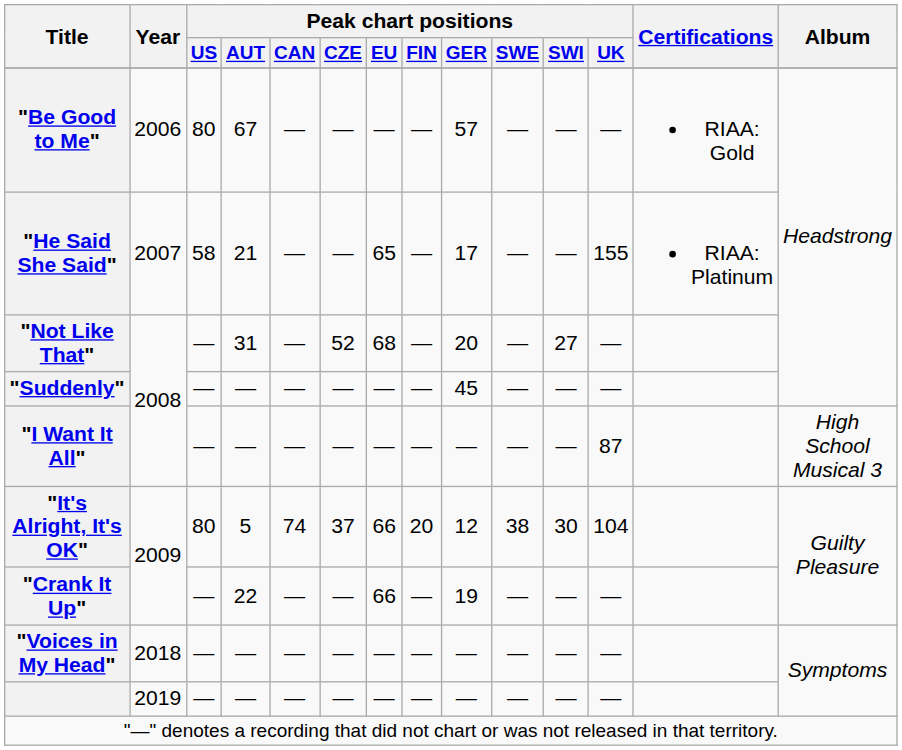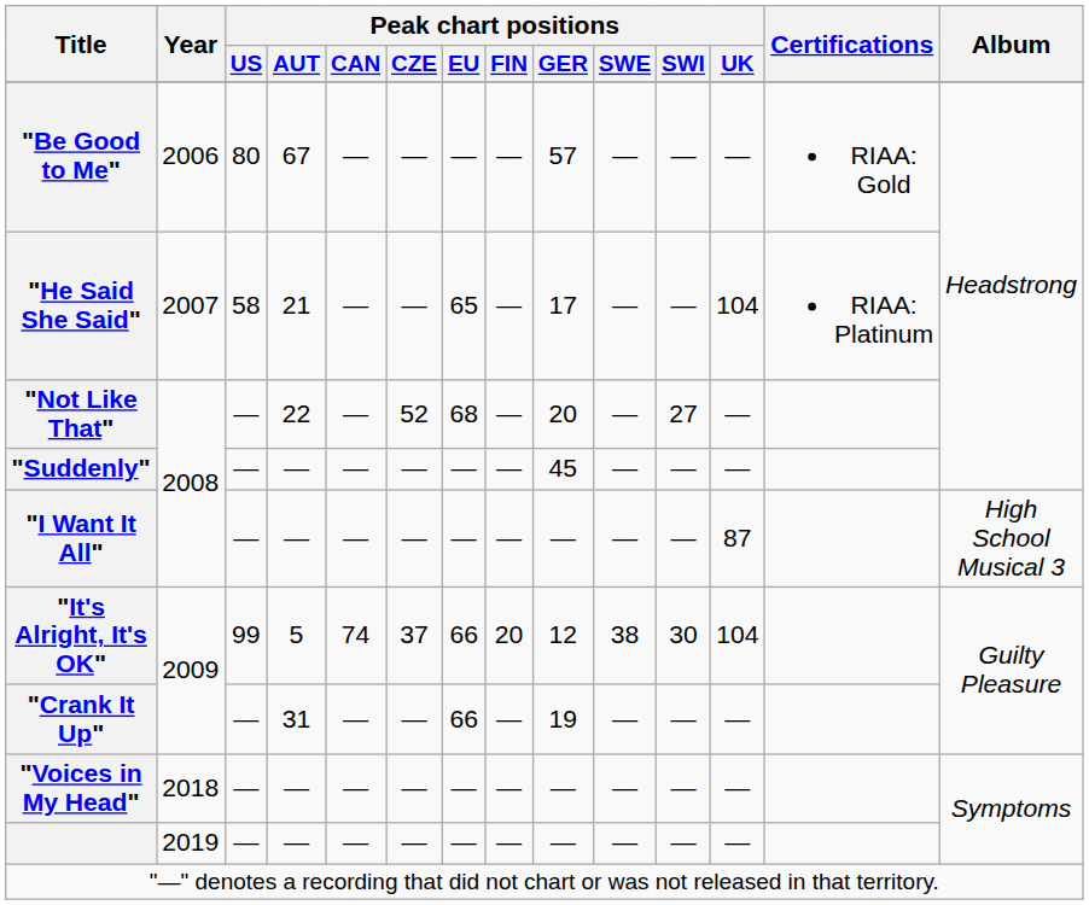"He Said She Said" | Peak chart positions / UK: 155 -> 104
"Not Like That" | Peak chart positions / AUT: 31 -> 22
"It's Alright, It's OK" | Peak chart positions / US: 80 -> 99
"Crank It Up" | Peak chart positions / AUT: 22 -> 31
